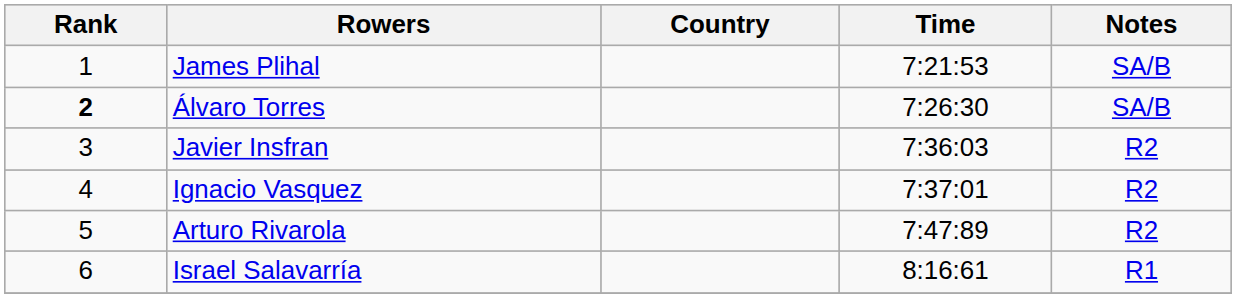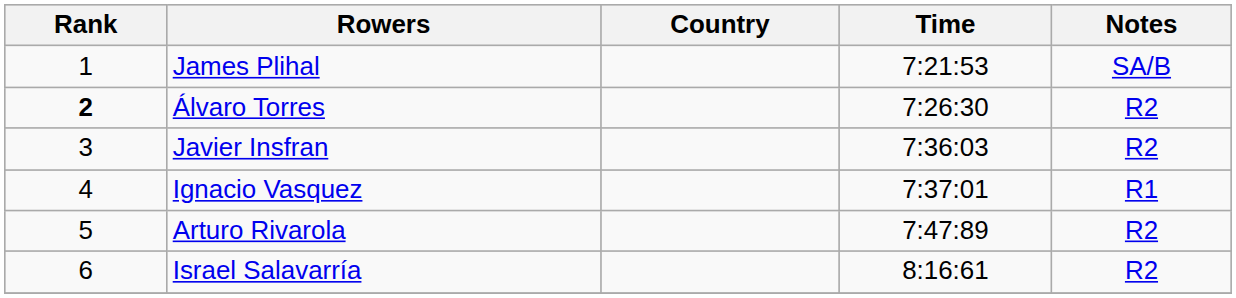Álvaro Torres | Notes: SA/B -> R2
Ignacio Vasquez | Notes: R2 -> R1
Israel Salavarría | Notes: R1 -> R2
